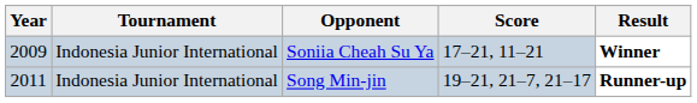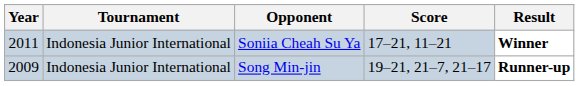Soniia Cheah Su Ya | Year: 2009 -> 2011
Song Min-jin | Year: 2011 -> 2009
